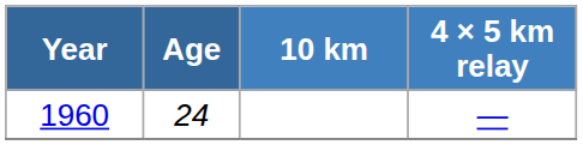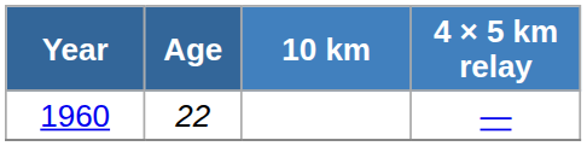1960 | Age: 24 -> 22
